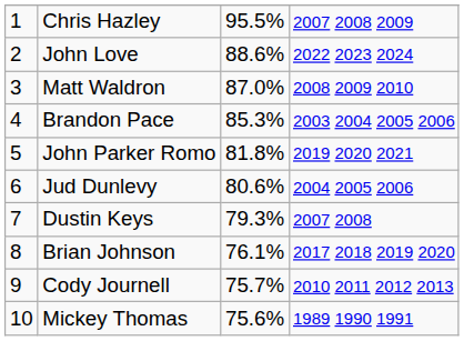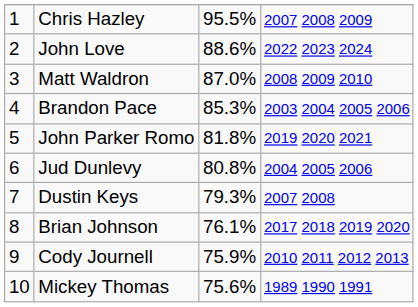Jud Dunlevy | column 3: 80.6% -> 80.8%
Cody Journell | column 3: 75.7% -> 75.9%
